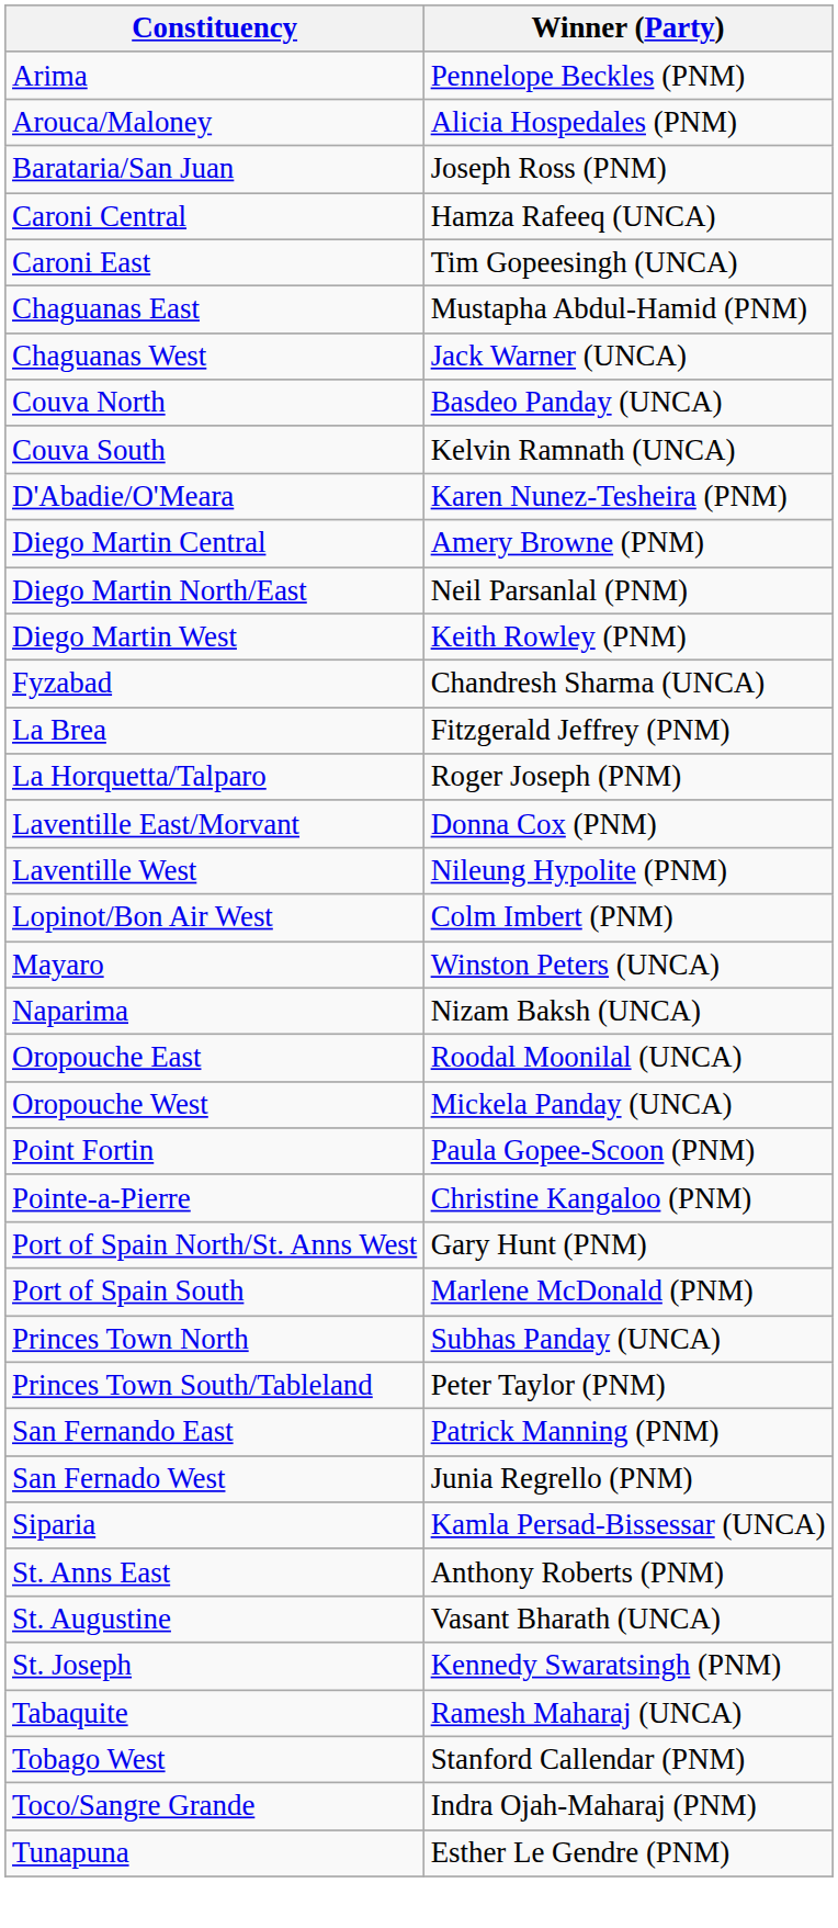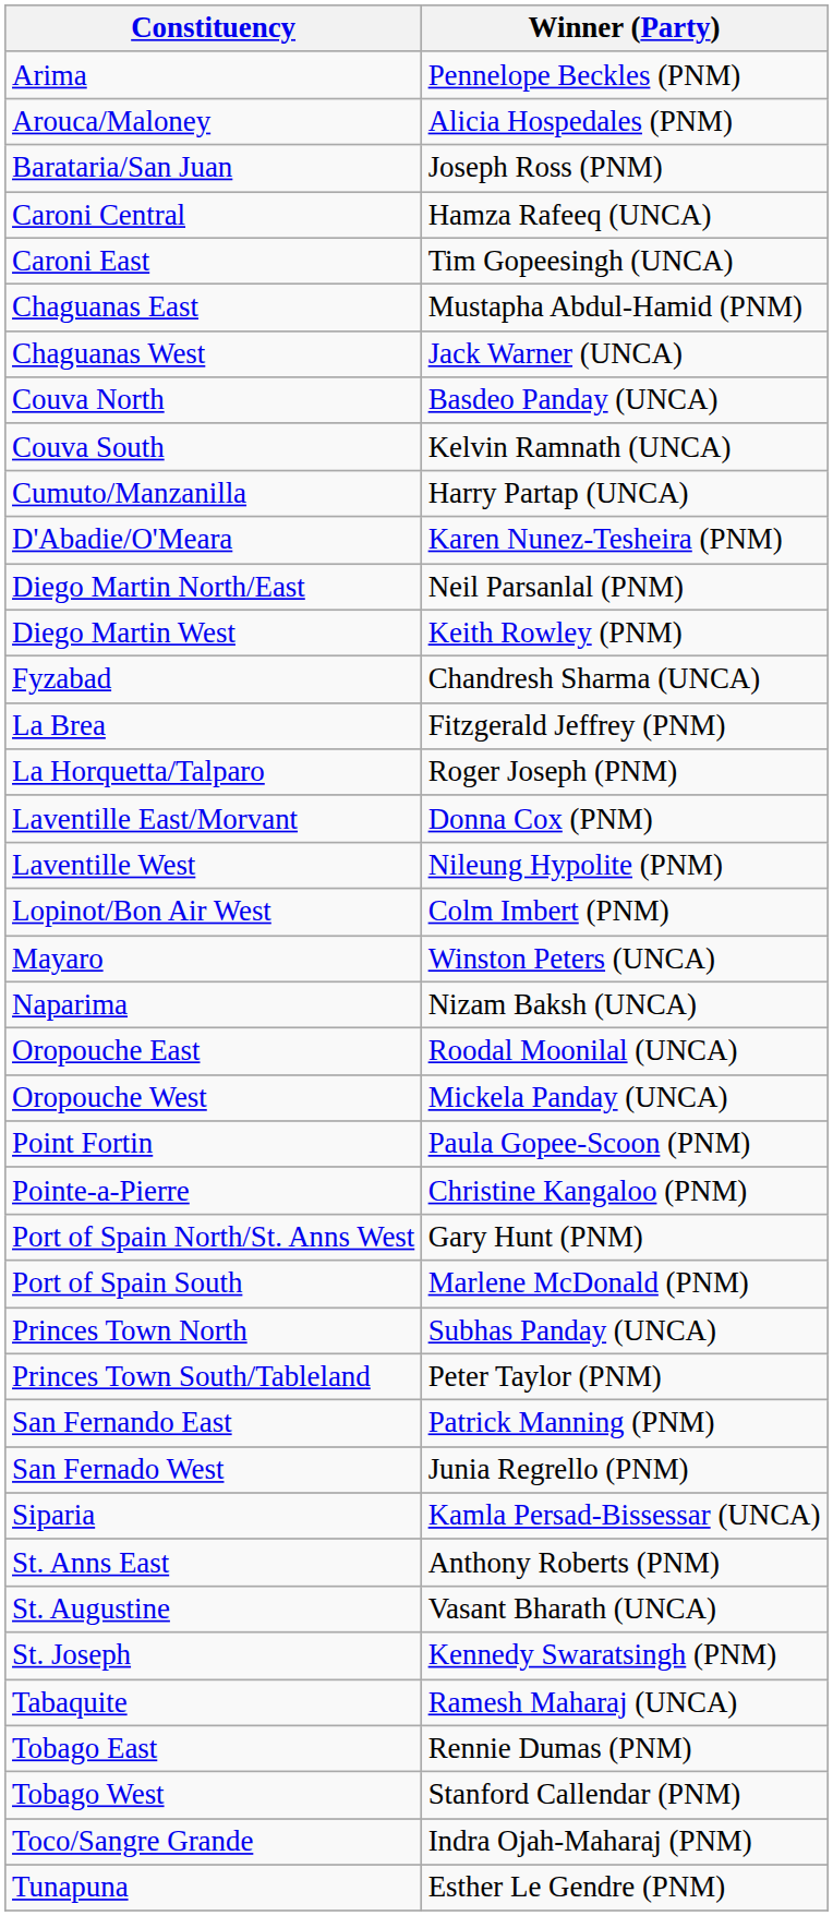+ row: Cumuto/Manzanilla | Harry Partap (UNCA)
- row: Diego Martin Central | Amery Browne (PNM)
+ row: Tobago East | Rennie Dumas (PNM)
